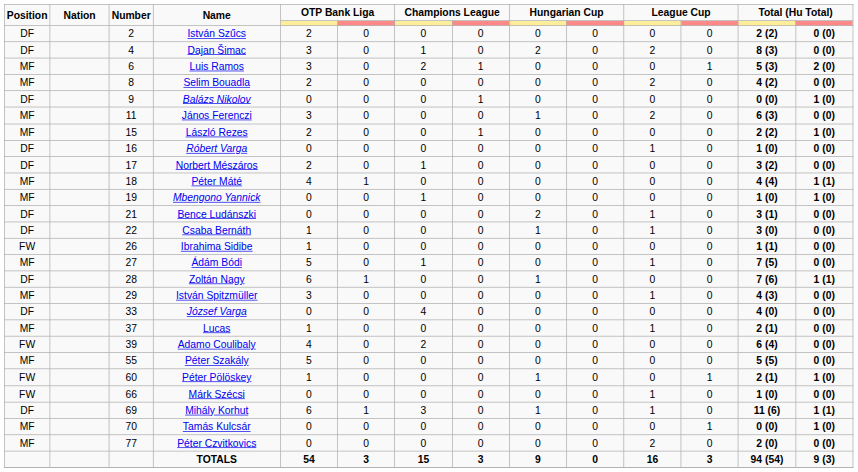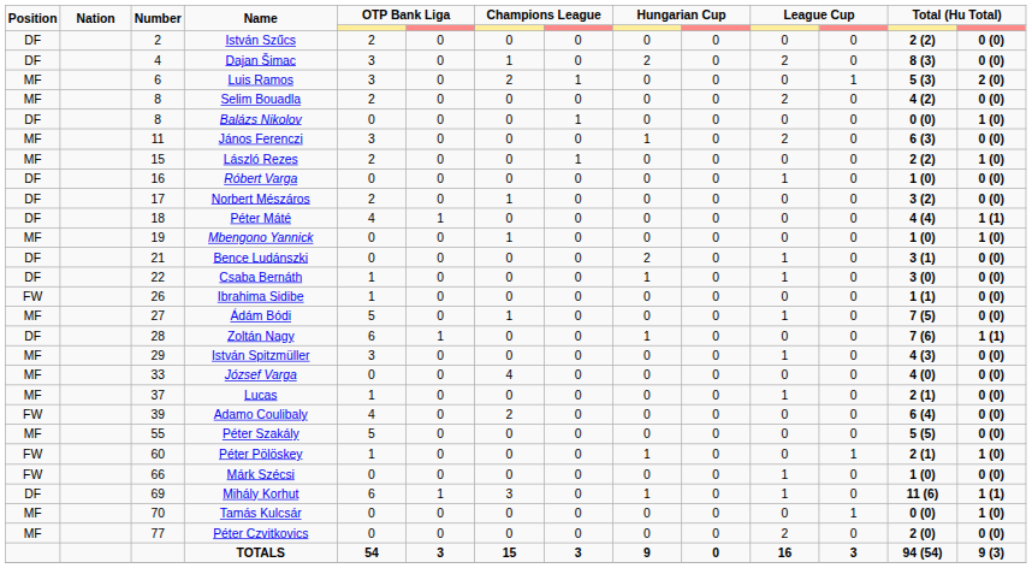Balázs Nikolov | Number: 9 -> 8
Péter Máté | Position: MF -> DF
József Varga | Position: DF -> MF
